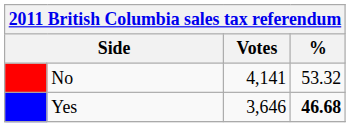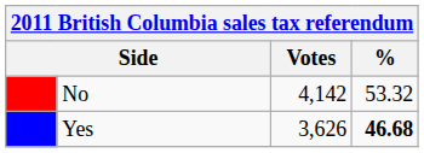No | Votes: 4,141 -> 4,142
Yes | Votes: 3,646 -> 3,626
